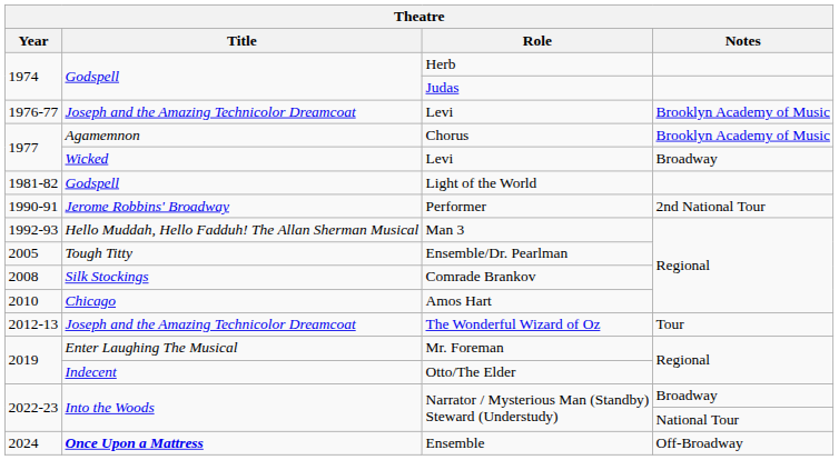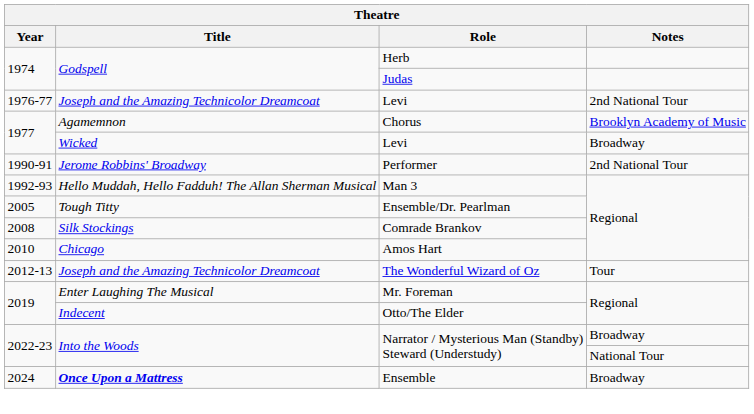1976-77 / Levi | Notes: Brooklyn Academy of Music -> 2nd National Tour
- row: 1981-82 | Godspell | Light of the World
Ensemble | Notes: Off-Broadway -> Broadway
